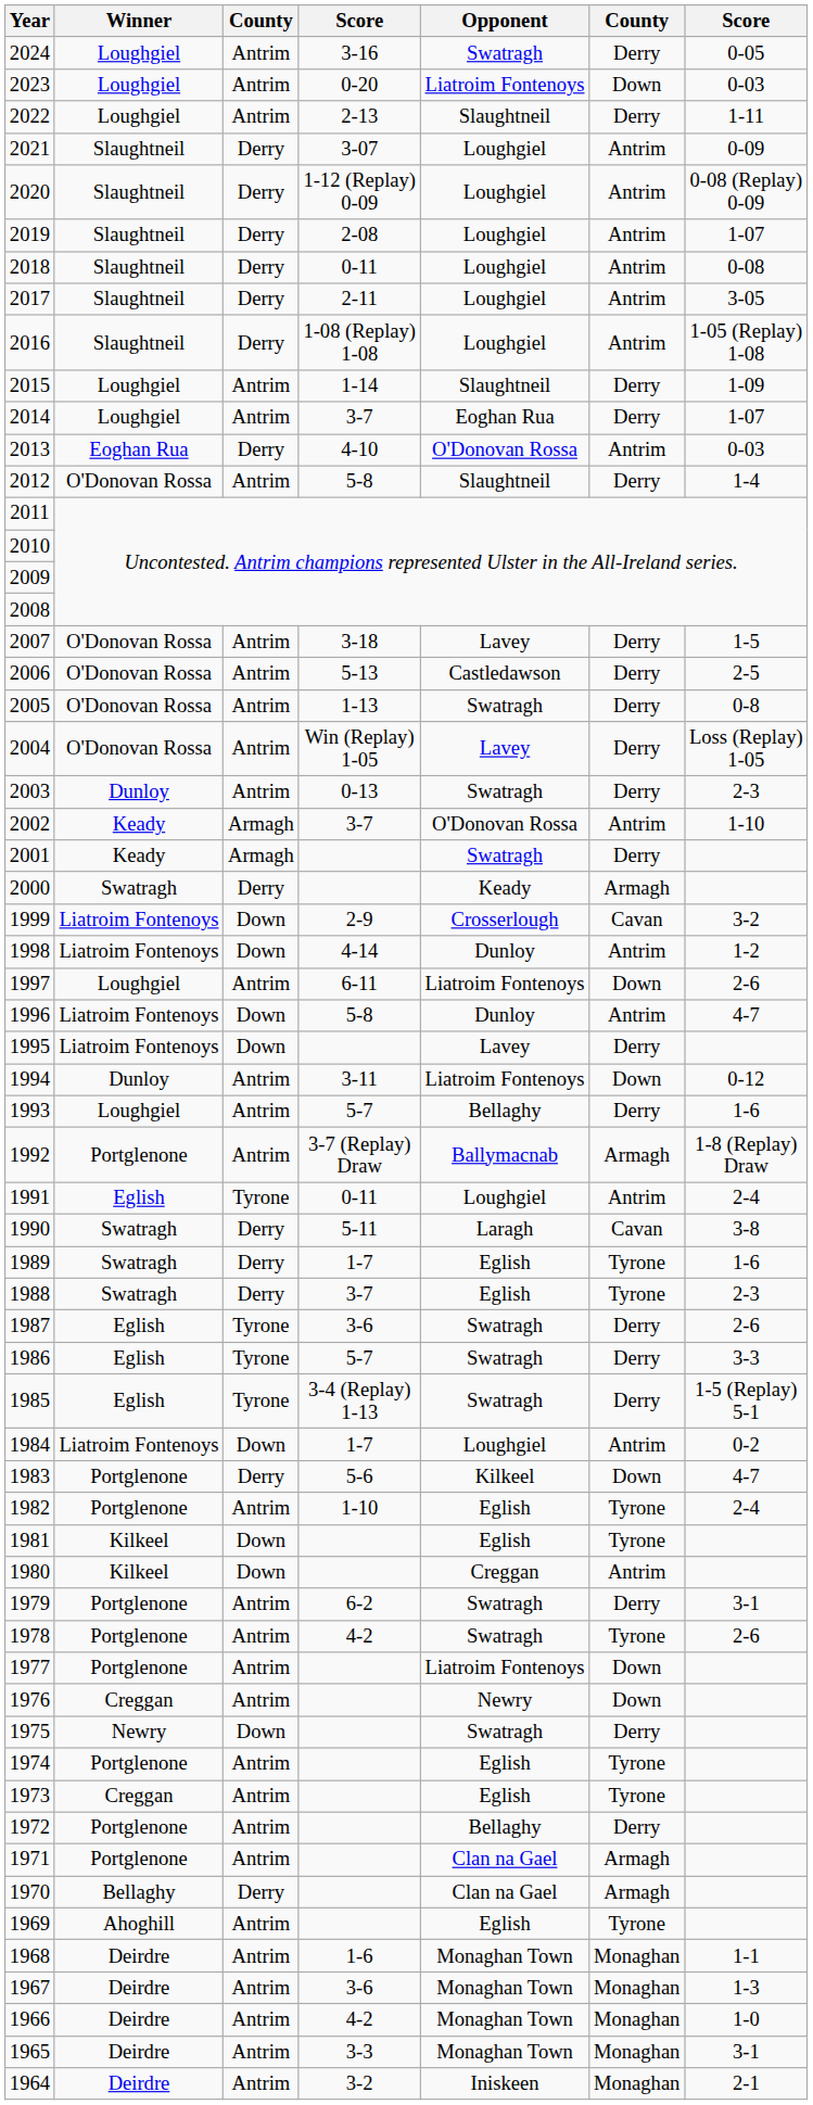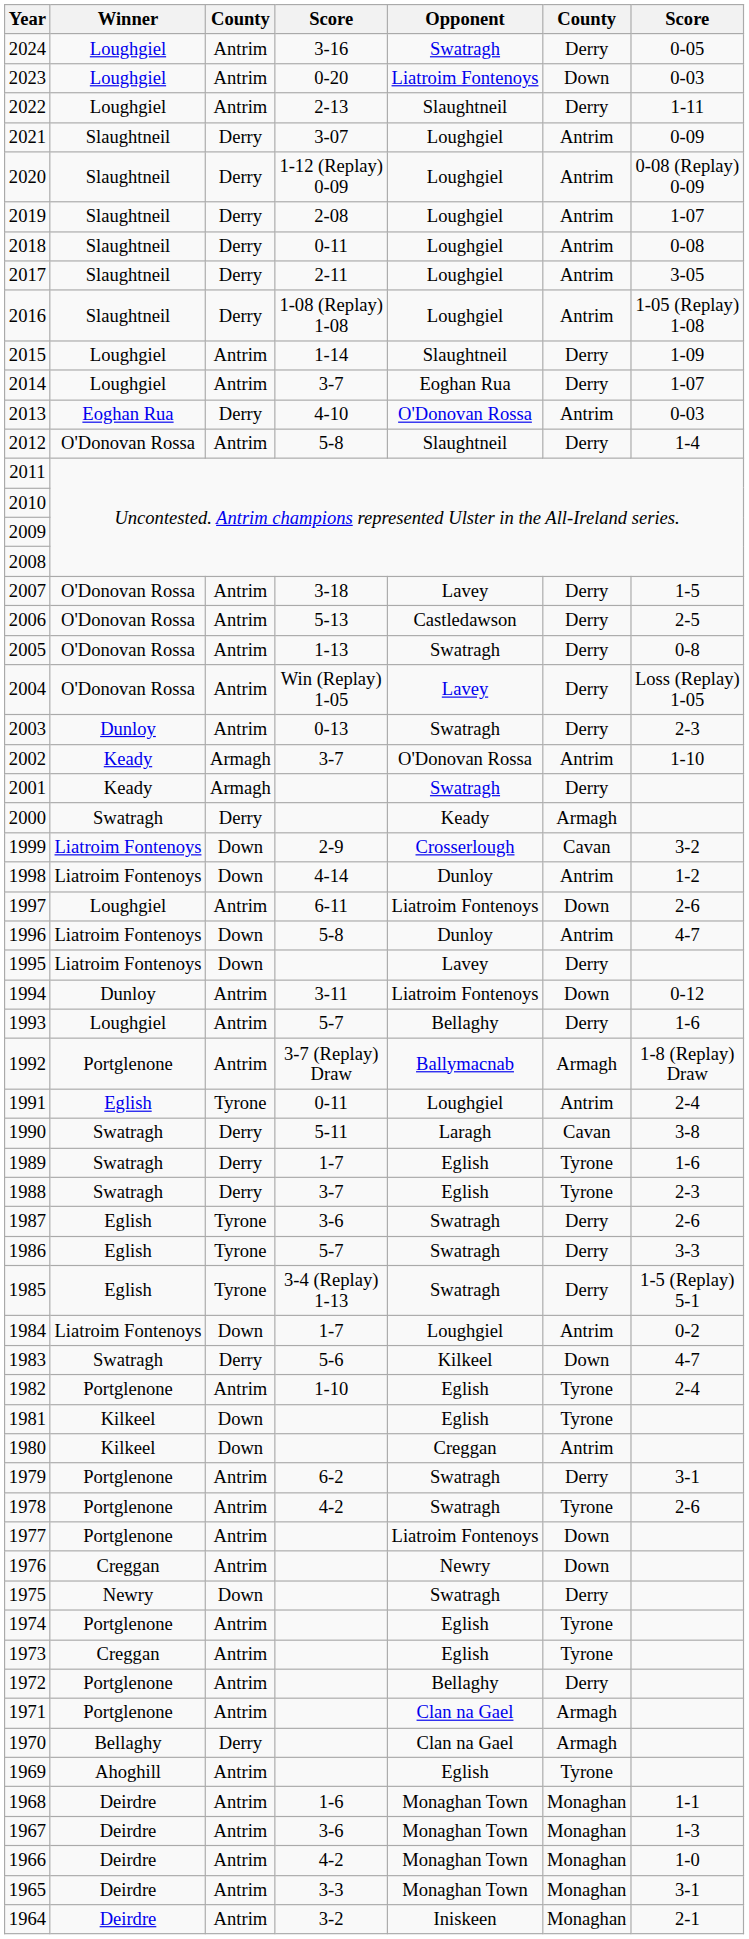1983 | Winner: Portglenone -> Swatragh
